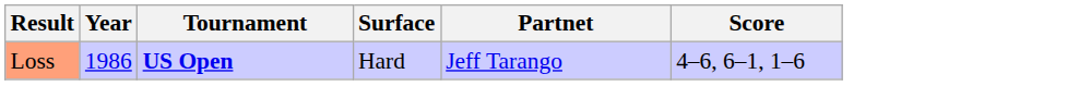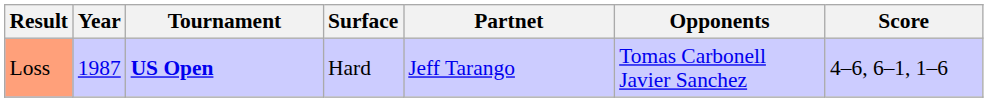+ column: Opponents | Tomas Carbonell Javier Sanchez
Loss | Year: 1986 -> 1987
